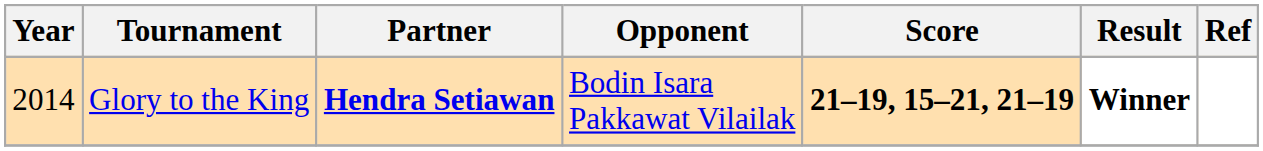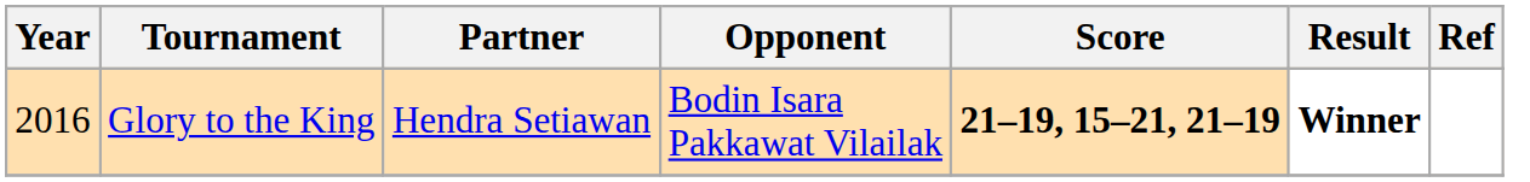Glory to the King | Year: 2014 -> 2016
Glory to the King | Partner: bold -> normal
